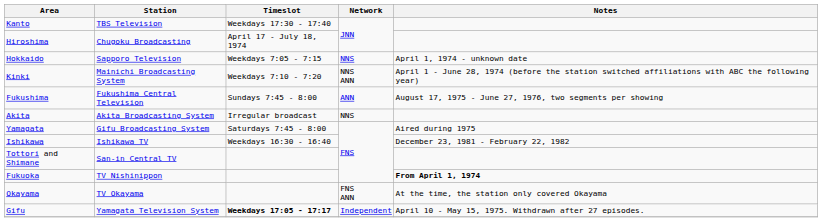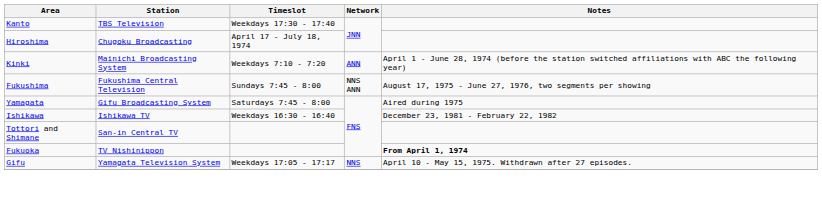- row: Hokkaido | Sapporo Television | Weekdays 7:05 - 7:15 | NNS | April 1, 1974 - unknown date
Kinki | Network: NNS ANN -> ANN
Fukushima | Network: ANN -> NNS ANN
- row: Akita | Akita Broadcasting System | Irregular broadcast | NNS
- row: Okayama | TV Okayama | FNS ANN | At the time, the station only covered Okayama
Gifu | Timeslot: bold -> normal
Gifu | Network: Independent -> NNS
